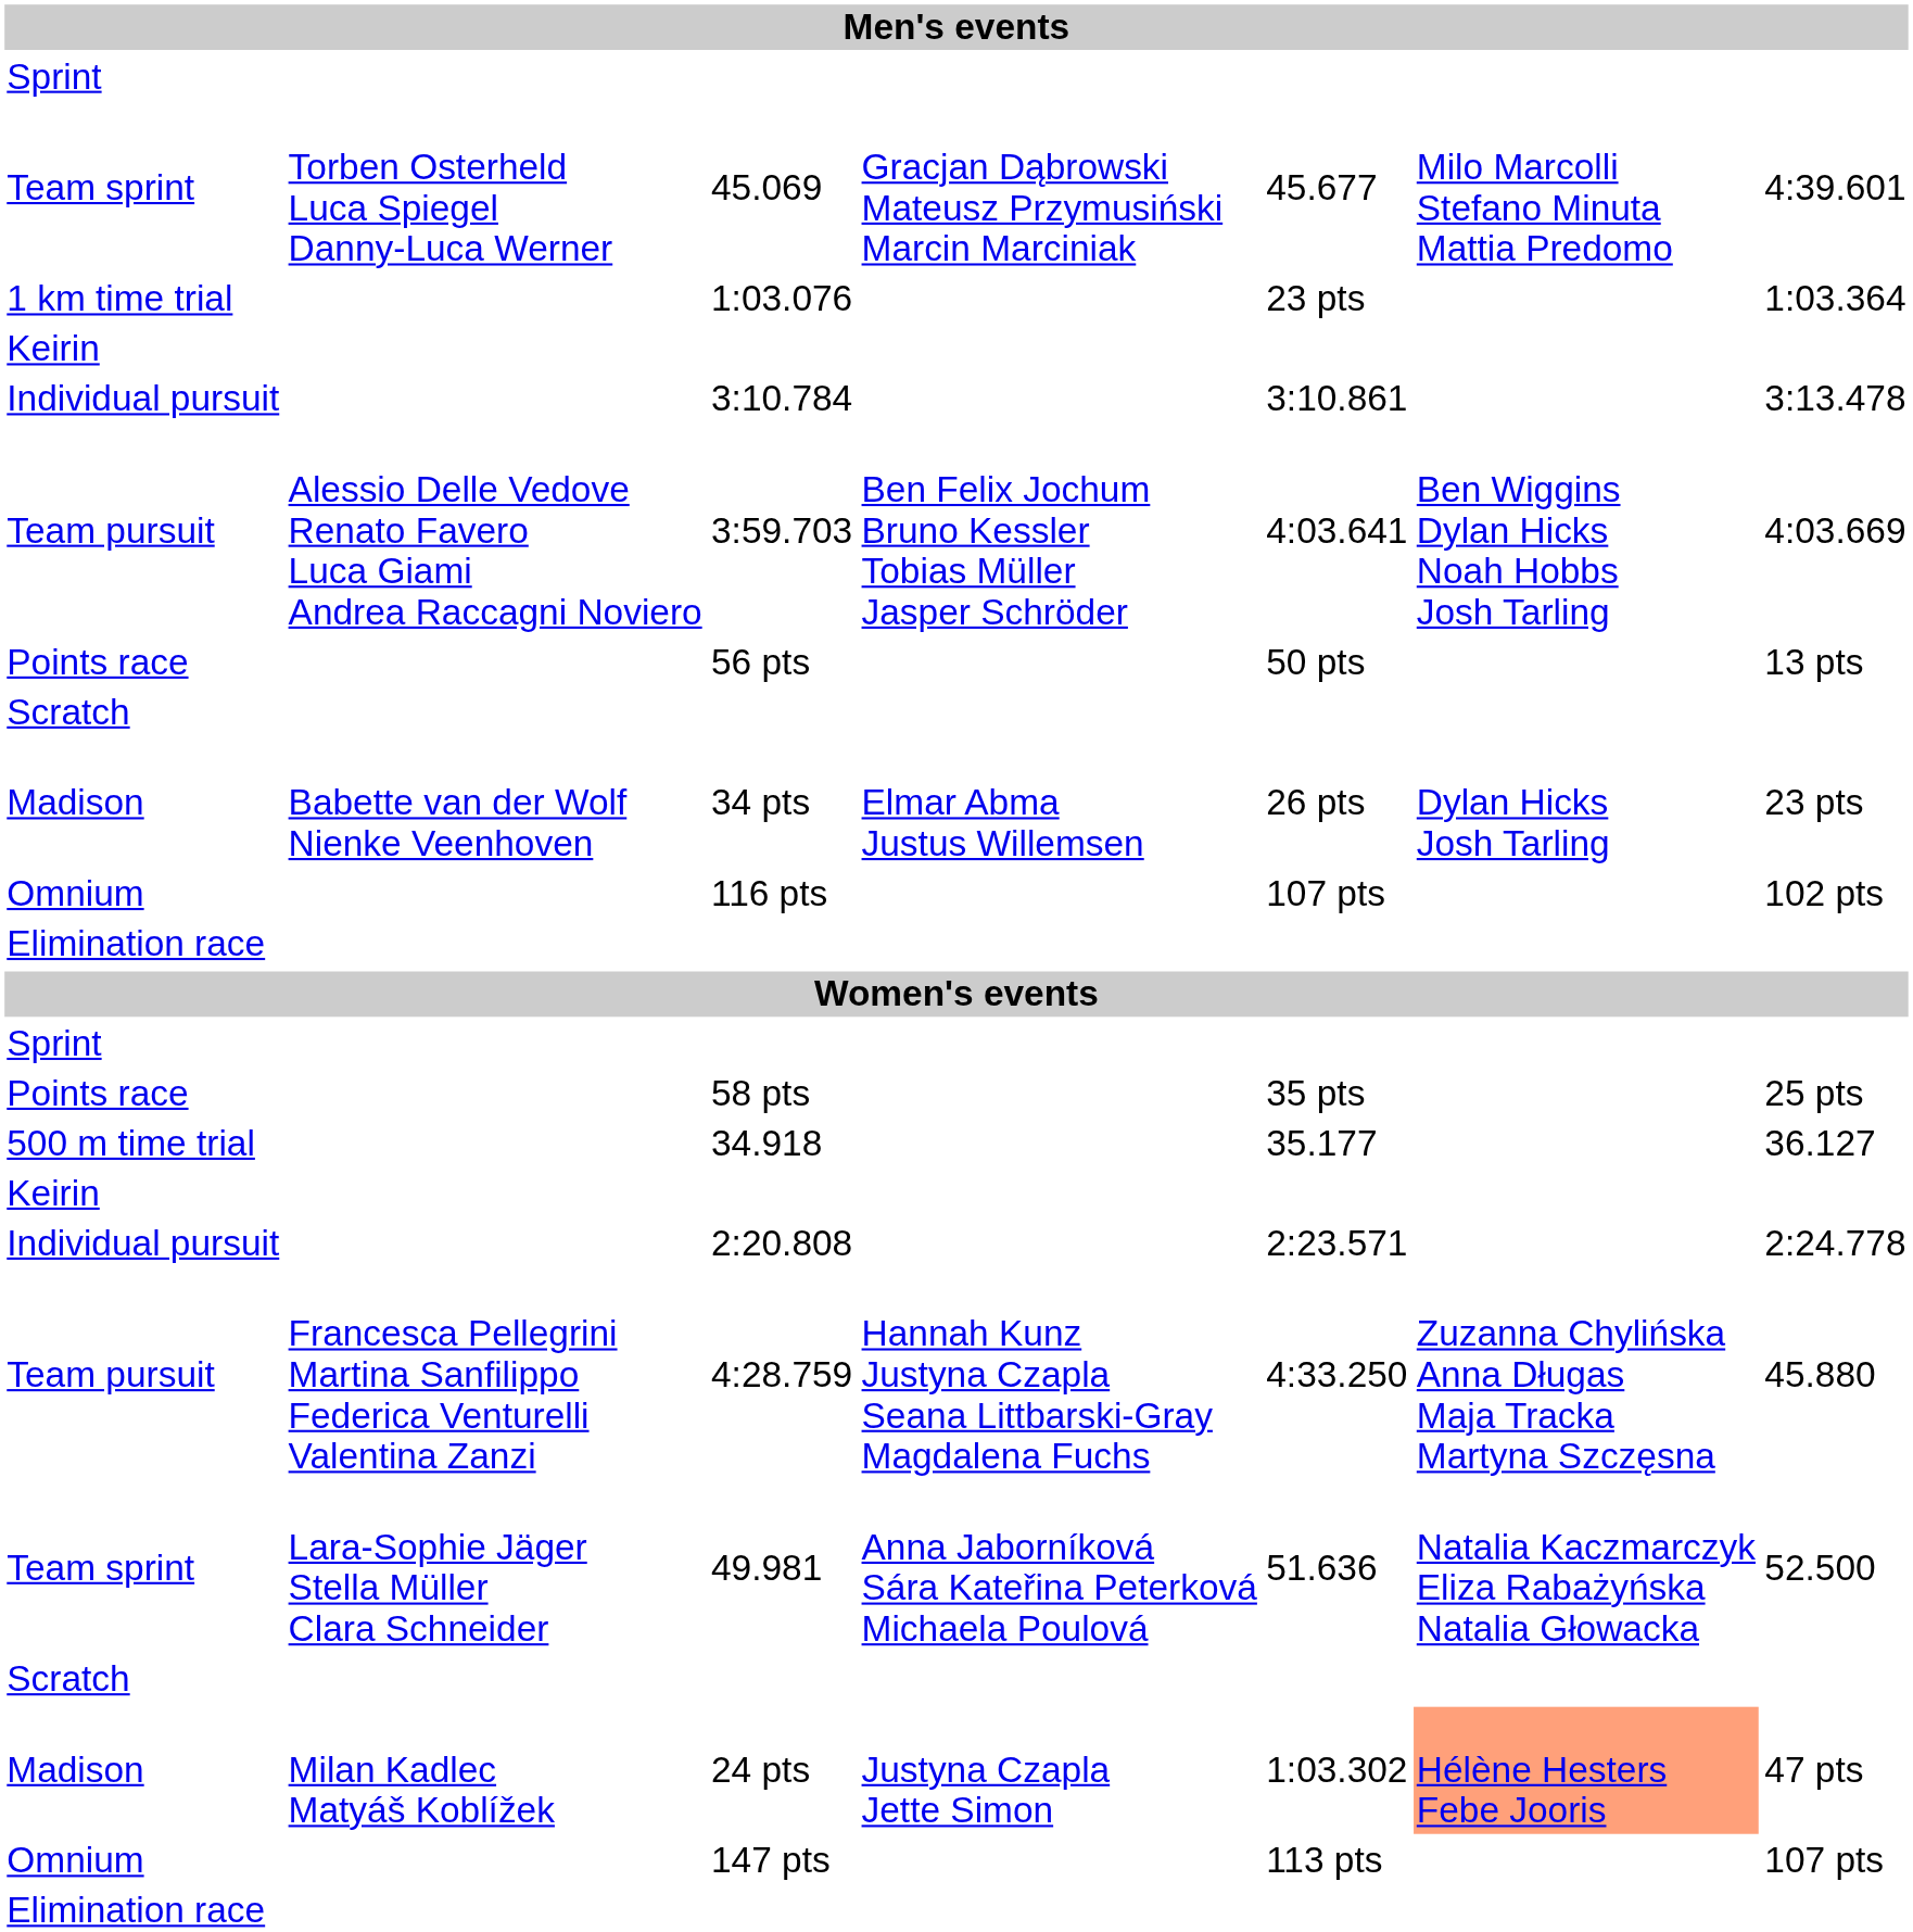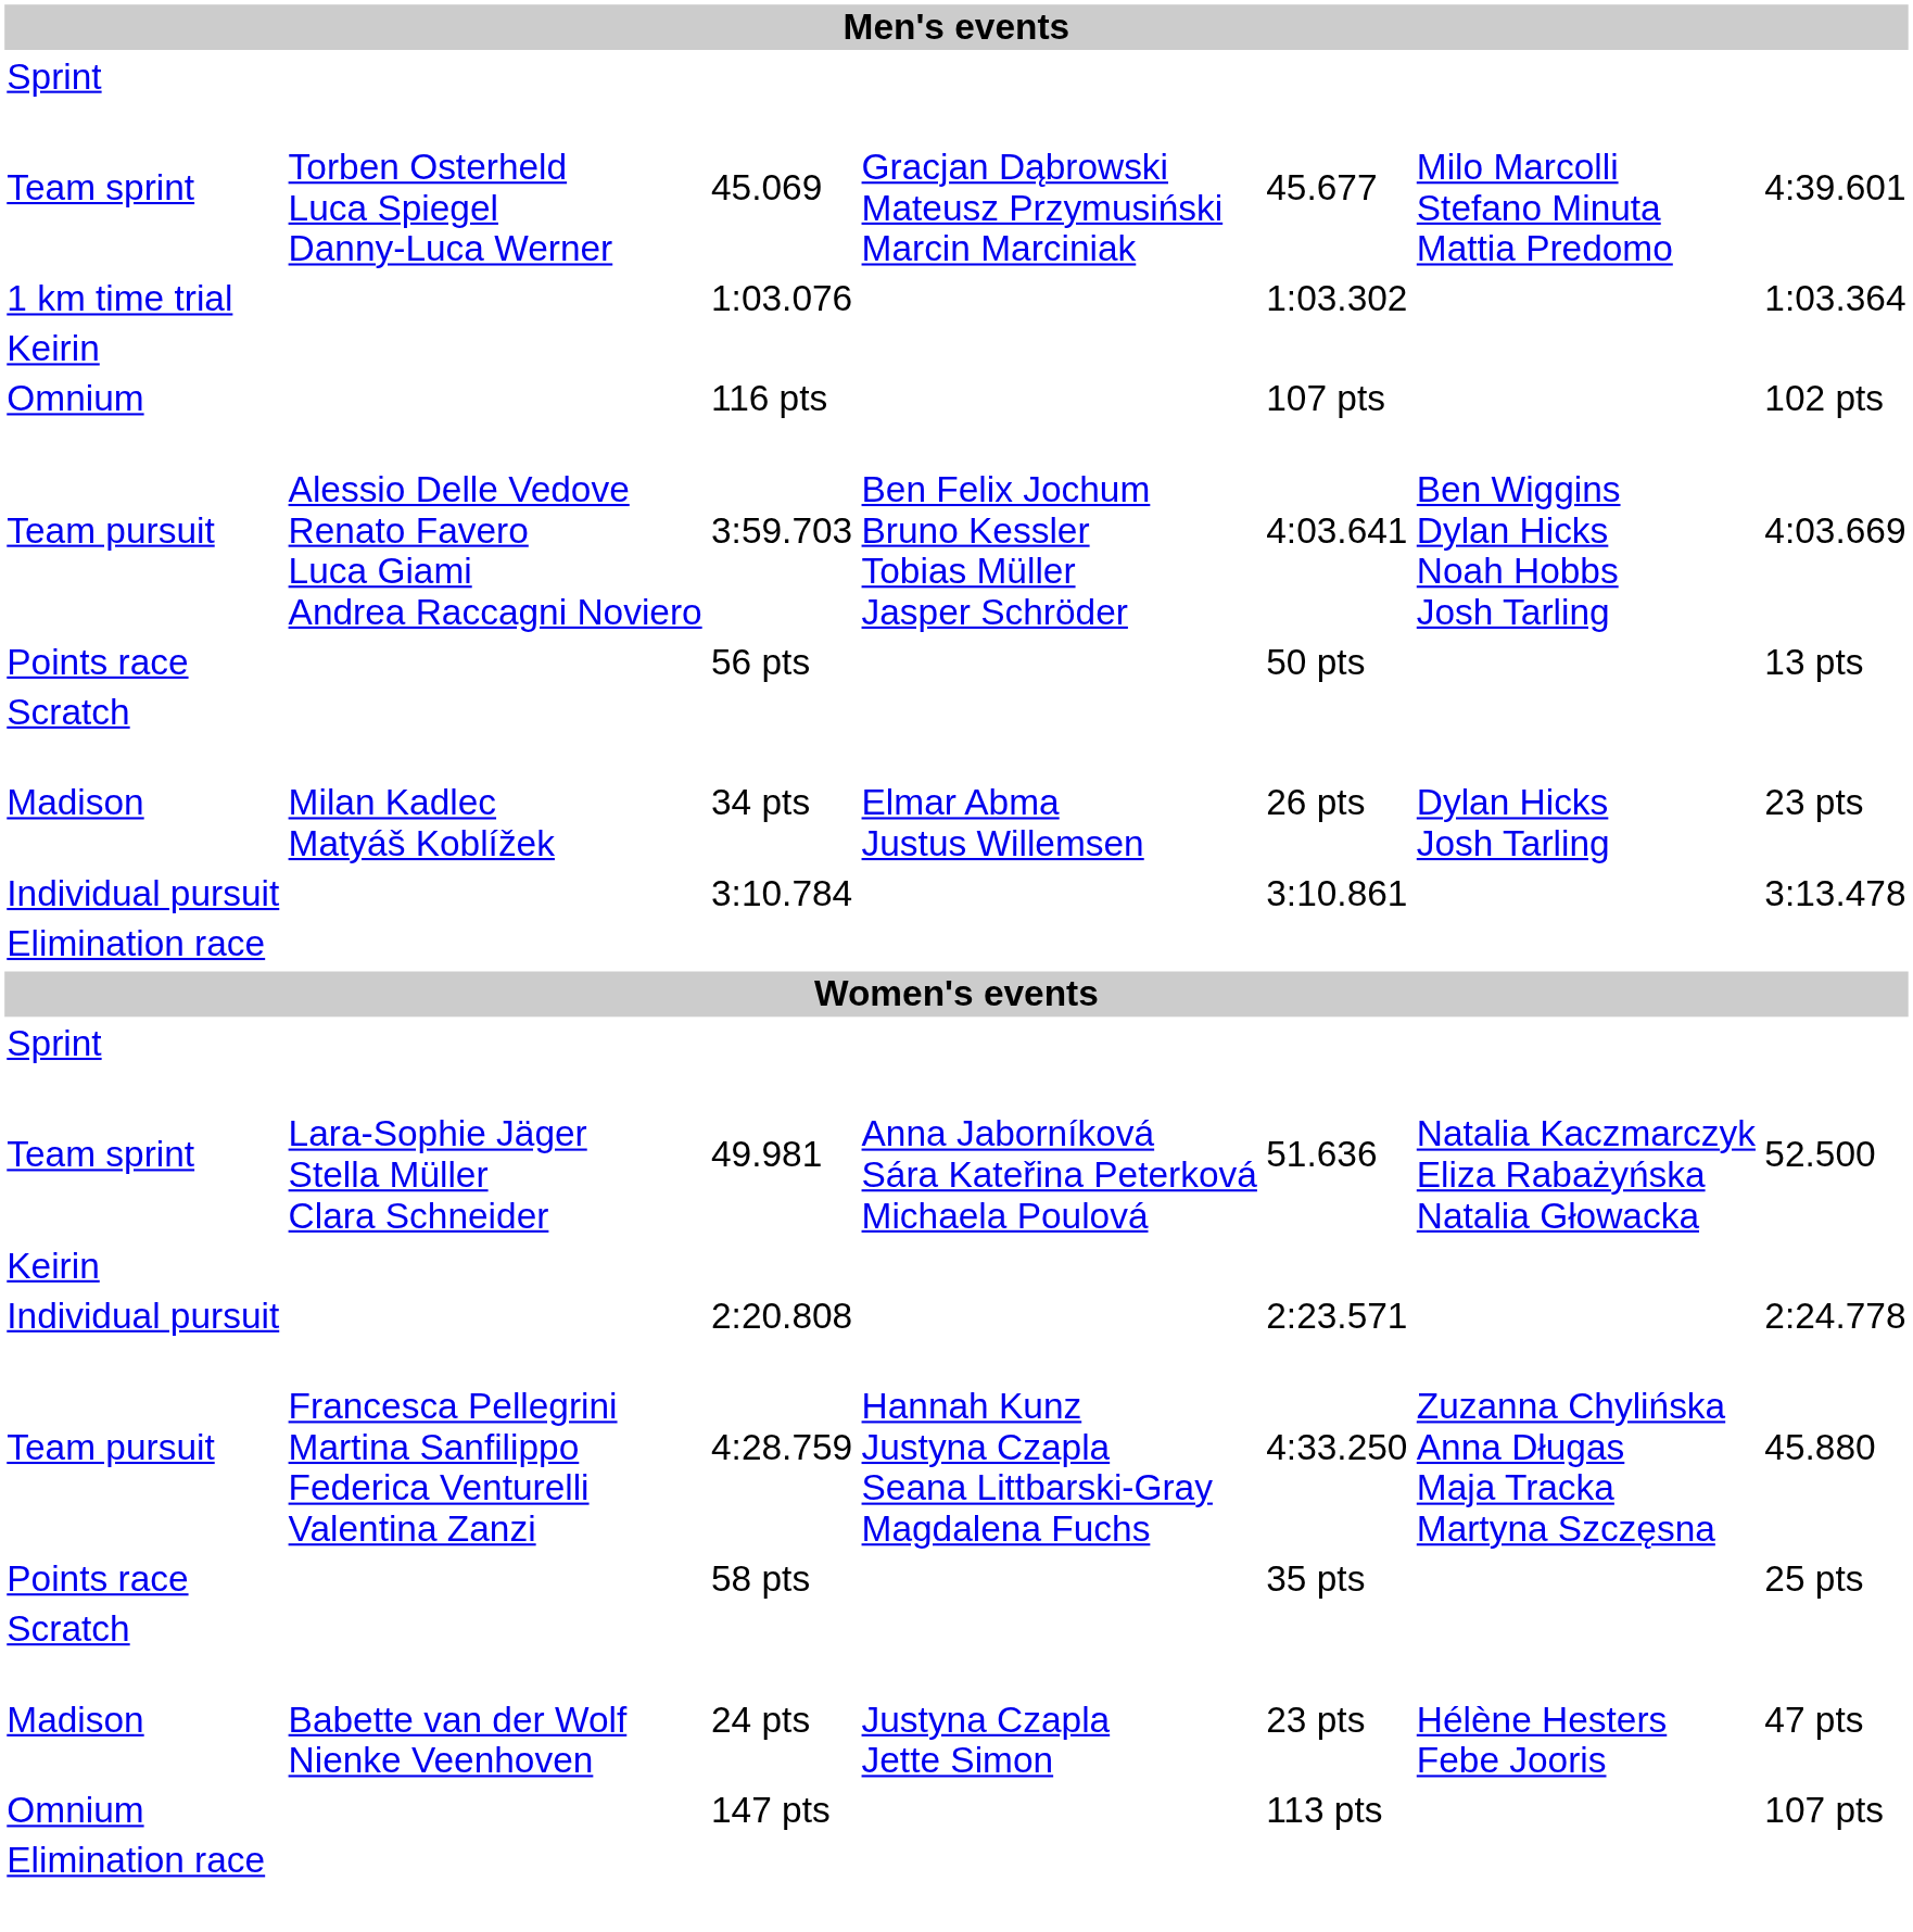1:03.076 | column 5: 23 pts -> 1:03.302
rows swapped: 3:10.784 <-> 116 pts
34 pts | column 2: Babette van der Wolf Nienke Veenhoven -> Milan Kadlec Matyáš Koblížek
rows swapped: 49.981 <-> 58 pts
- row: 500 m time trial | 34.918 | 35.177 | 36.127
24 pts | column 2: Milan Kadlec Matyáš Koblížek -> Babette van der Wolf Nienke Veenhoven
24 pts | column 5: 1:03.302 -> 23 pts
24 pts | column 6: lightsalmon background -> no background
